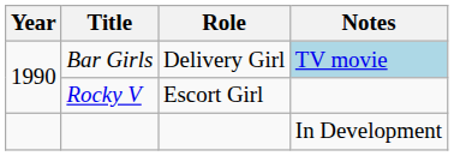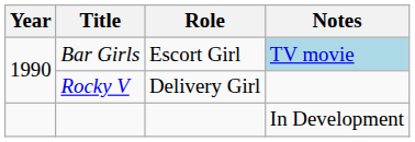Bar Girls | Role: Delivery Girl -> Escort Girl
Rocky V | Role: Escort Girl -> Delivery Girl
